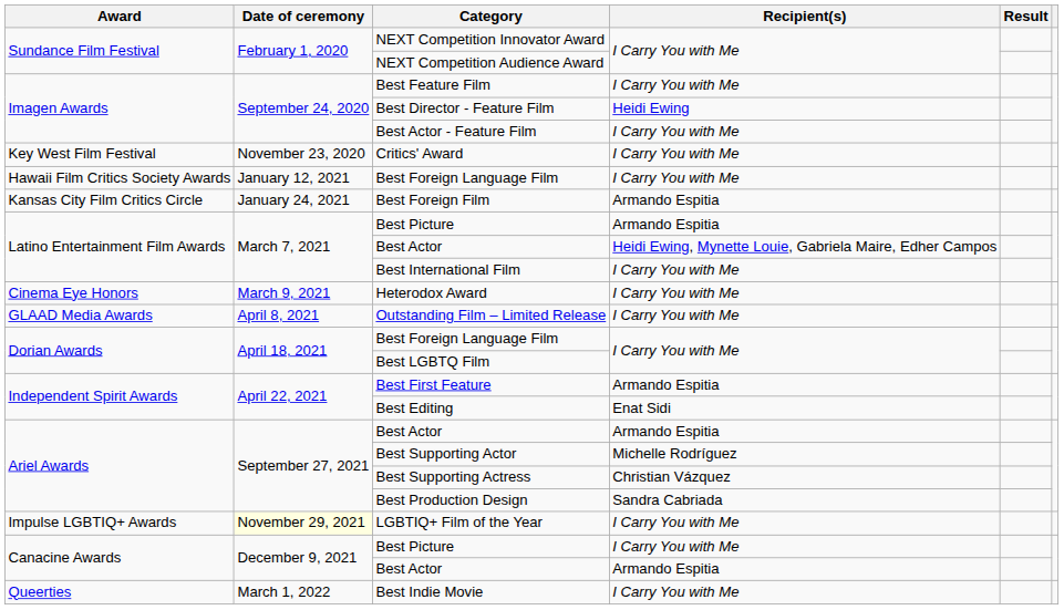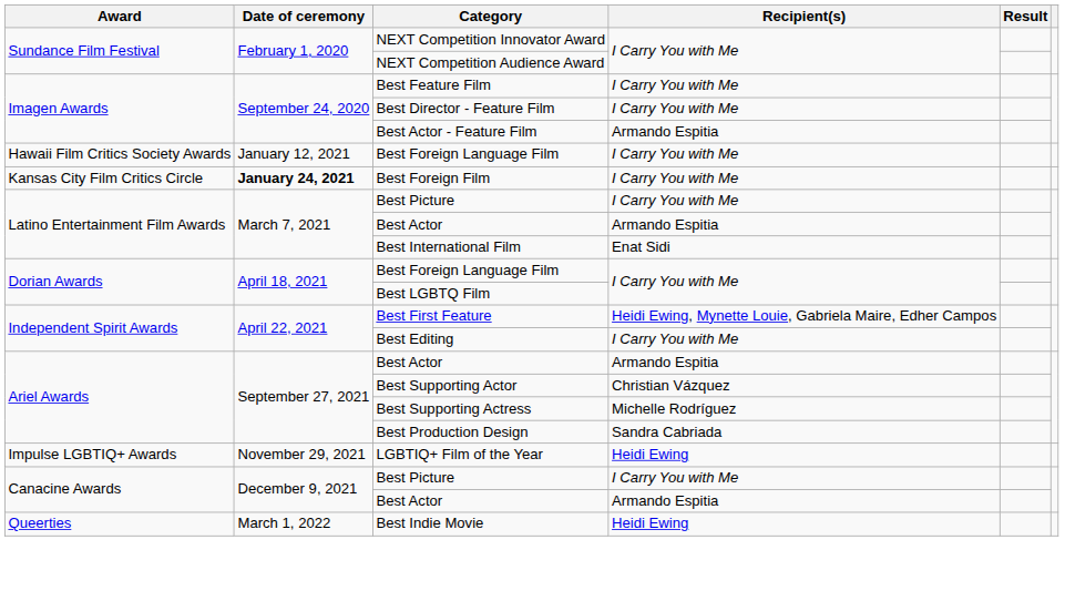Best Director - Feature Film | Recipient(s): Heidi Ewing -> I Carry You with Me
Best Actor - Feature Film | Recipient(s): I Carry You with Me -> Armando Espitia
- row: Key West Film Festival | November 23, 2020 | Critics' Award | I Carry You with Me
Best Foreign Film | Date of ceremony: normal -> bold
Best Foreign Film | Recipient(s): Armando Espitia -> I Carry You with Me
Latino Entertainment Film Awards / Best Picture | Recipient(s): Armando Espitia -> I Carry You with Me
Latino Entertainment Film Awards / Best Actor | Recipient(s): Heidi Ewing, Mynette Louie, Gabriela Maire, Edher Campos -> Armando Espitia
Best International Film | Recipient(s): I Carry You with Me -> Enat Sidi
- row: Cinema Eye Honors | March 9, 2021 | Heterodox Award | I Carry You with Me
- row: GLAAD Media Awards | April 8, 2021 | Outstanding Film – Limited Release | I Carry You with Me
Best First Feature | Recipient(s): Armando Espitia -> Heidi Ewing, Mynette Louie, Gabriela Maire, Edher Campos
Best Editing | Recipient(s): Enat Sidi -> I Carry You with Me
Best Supporting Actor | Recipient(s): Michelle Rodríguez -> Christian Vázquez
Best Supporting Actress | Recipient(s): Christian Vázquez -> Michelle Rodríguez
LGBTIQ+ Film of the Year | Date of ceremony: lightyellow background -> no background
LGBTIQ+ Film of the Year | Recipient(s): I Carry You with Me -> Heidi Ewing
Best Indie Movie | Recipient(s): I Carry You with Me -> Heidi Ewing
